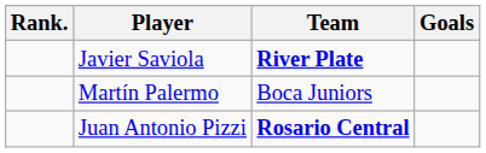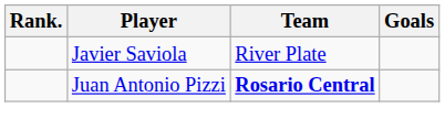Javier Saviola | Team: bold -> normal
- row: Martín Palermo | Boca Juniors
